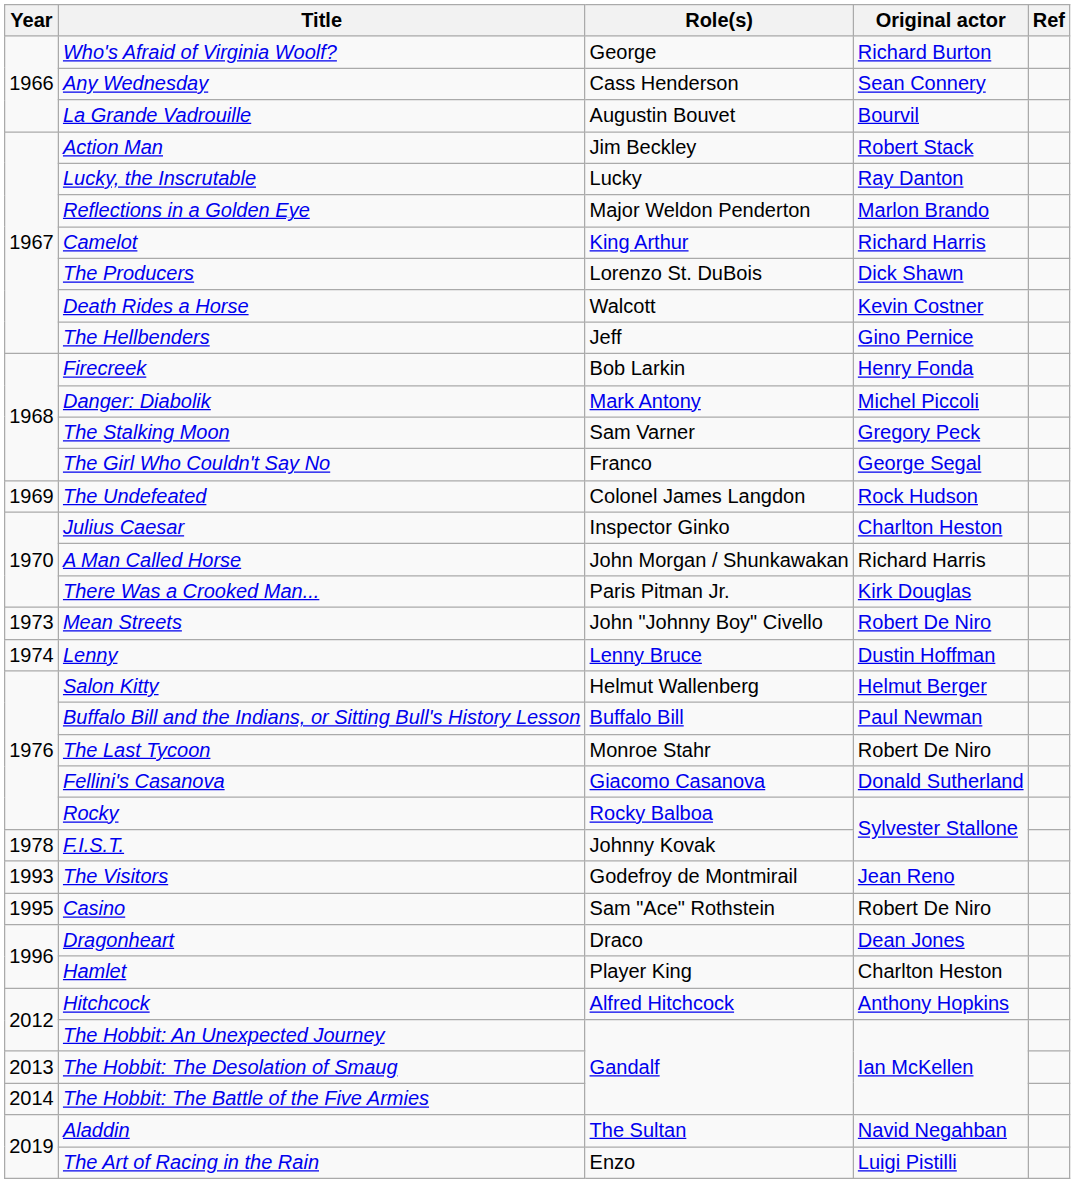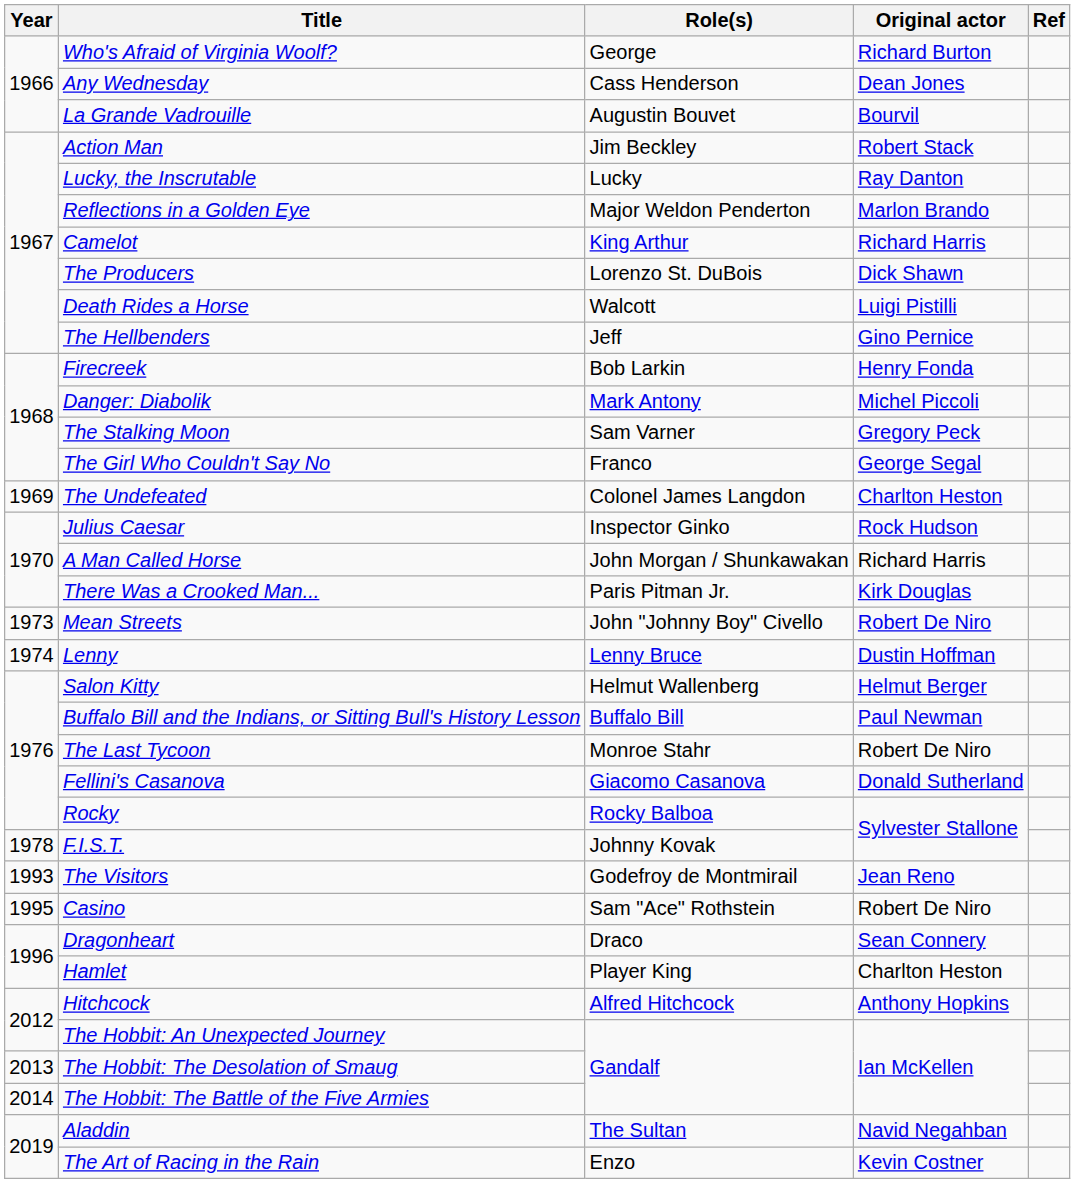Any Wednesday | Original actor: Sean Connery -> Dean Jones
Death Rides a Horse | Original actor: Kevin Costner -> Luigi Pistilli
The Undefeated | Original actor: Rock Hudson -> Charlton Heston
Julius Caesar | Original actor: Charlton Heston -> Rock Hudson
Dragonheart | Original actor: Dean Jones -> Sean Connery
The Art of Racing in the Rain | Original actor: Luigi Pistilli -> Kevin Costner
